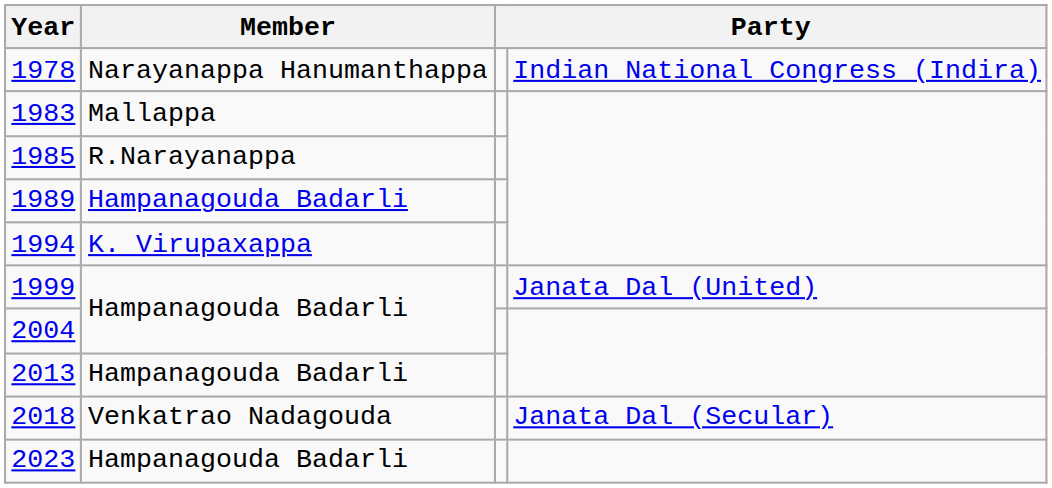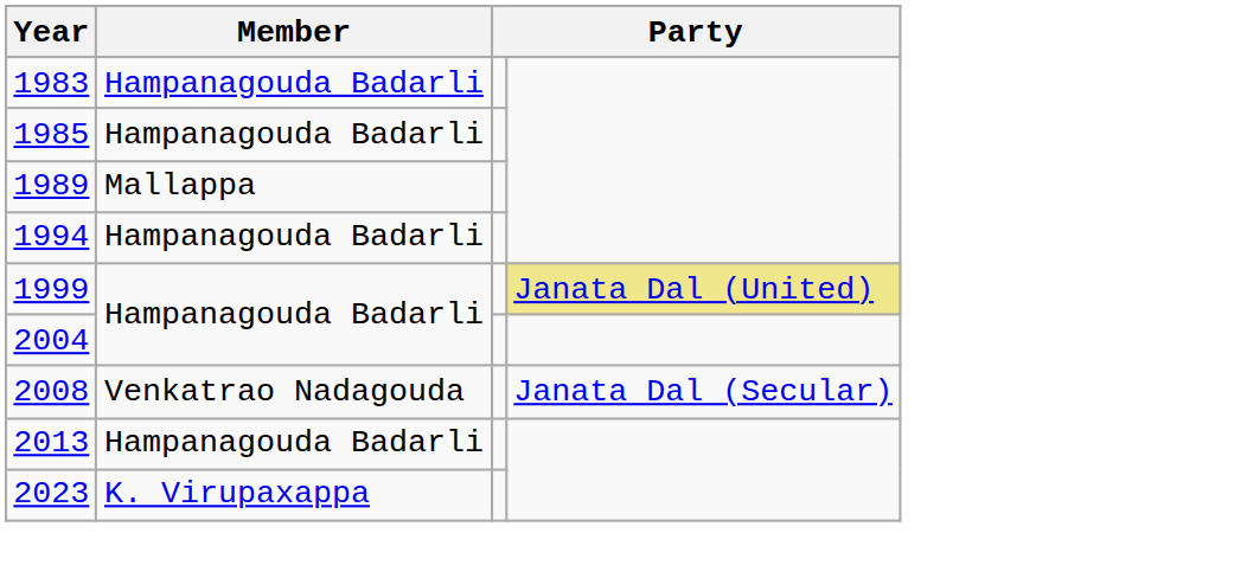- row: 1978 | Narayanappa Hanumanthappa | Indian National Congress (Indira)
1983 | Member: Mallappa -> Hampanagouda Badarli
1985 | Member: R.Narayanappa -> Hampanagouda Badarli
1989 | Member: Hampanagouda Badarli -> Mallappa
1994 | Member: K. Virupaxappa -> Hampanagouda Badarli
1999 | column 4: no background -> khaki background
+ row: 2008 | Venkatrao Nadagouda | Janata Dal (Secular)
- row: 2018 | Venkatrao Nadagouda | Janata Dal (Secular)
2023 | Member: Hampanagouda Badarli -> K. Virupaxappa
